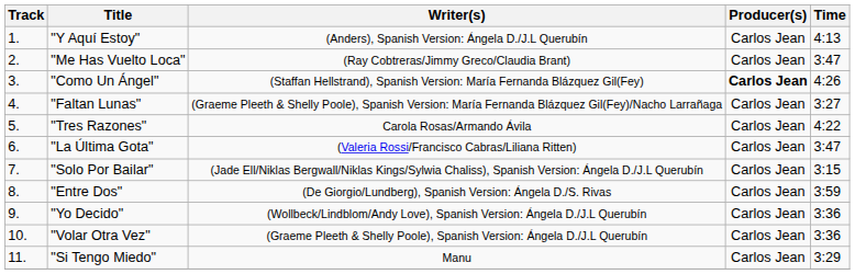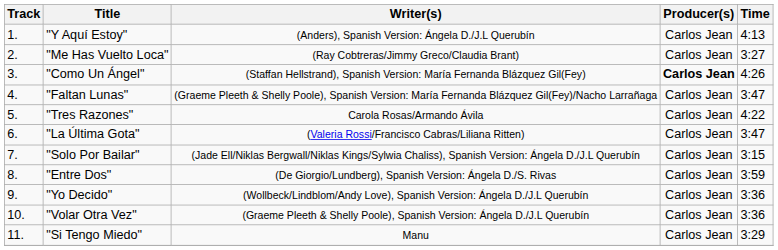"Me Has Vuelto Loca" | Time: 3:47 -> 3:27
"Faltan Lunas" | Time: 3:27 -> 3:47
